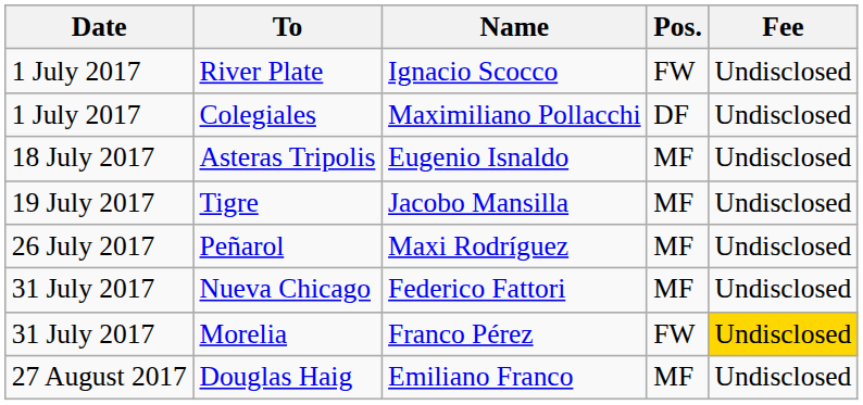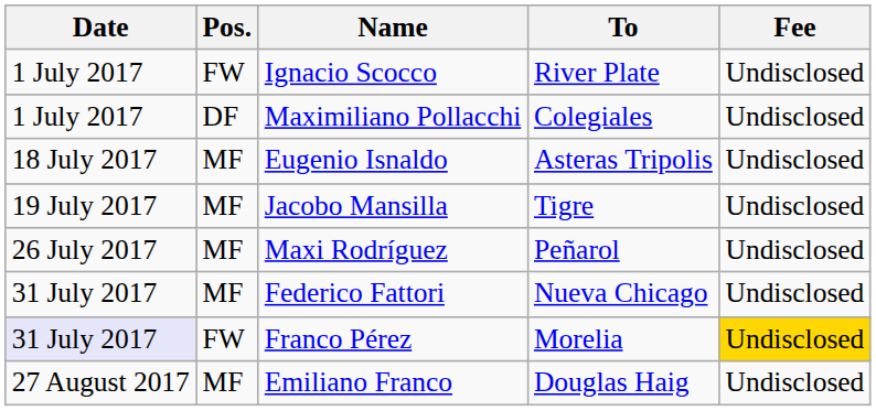columns swapped: Pos. <-> To
Franco Pérez | Date: no background -> lavender background
